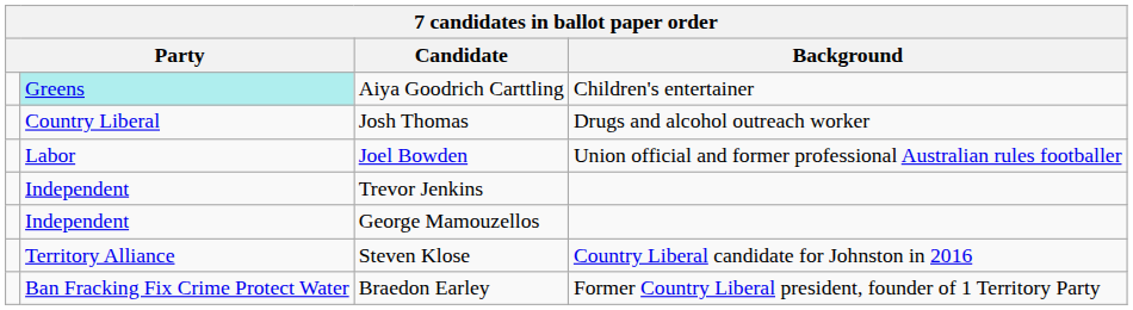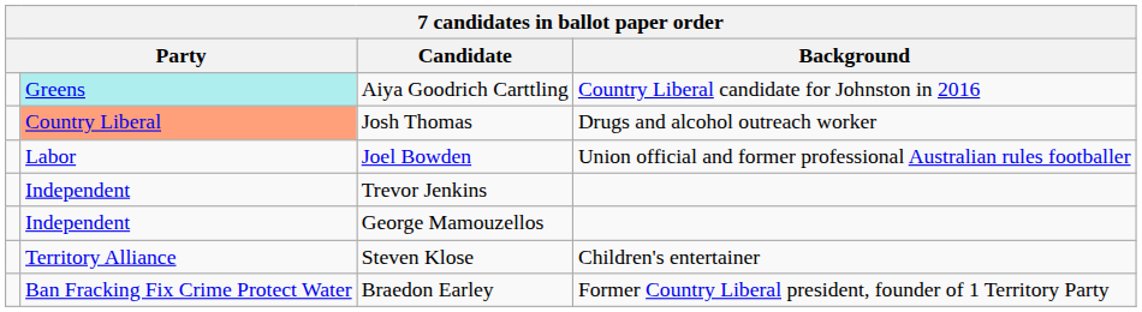Aiya Goodrich Carttling | Background: Children's entertainer -> Country Liberal candidate for Johnston in 2016
Josh Thomas | column 2: no background -> lightsalmon background
Steven Klose | Background: Country Liberal candidate for Johnston in 2016 -> Children's entertainer
